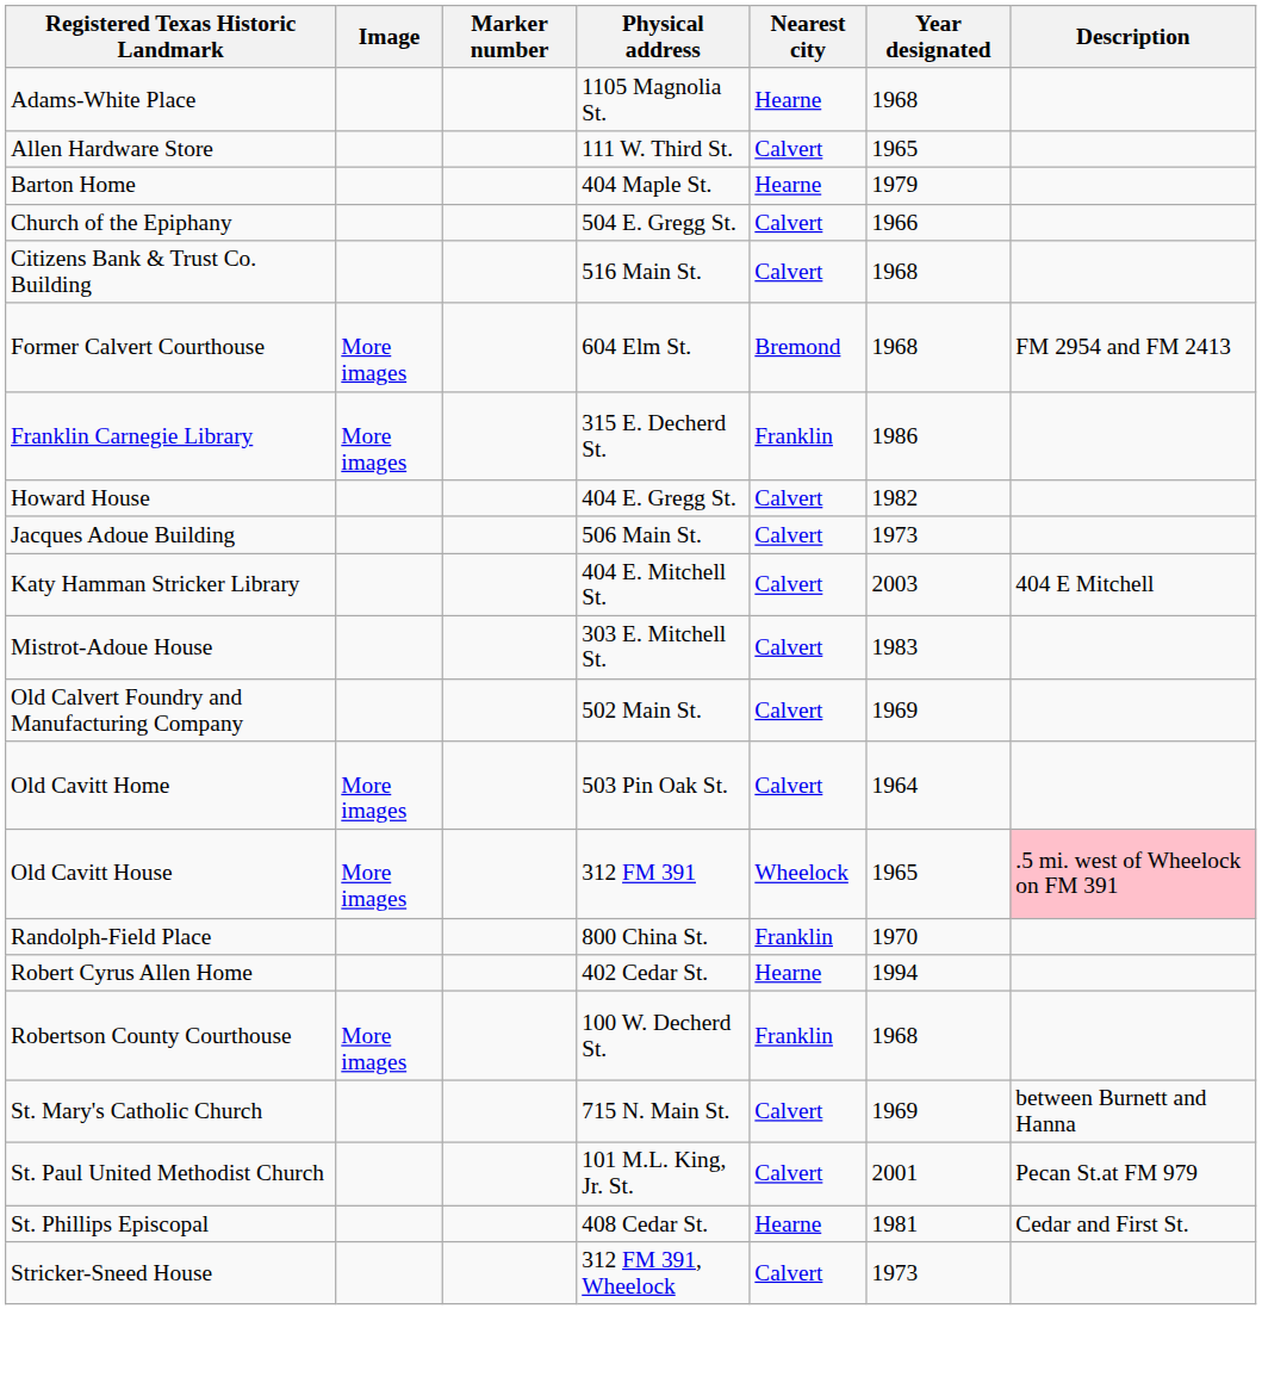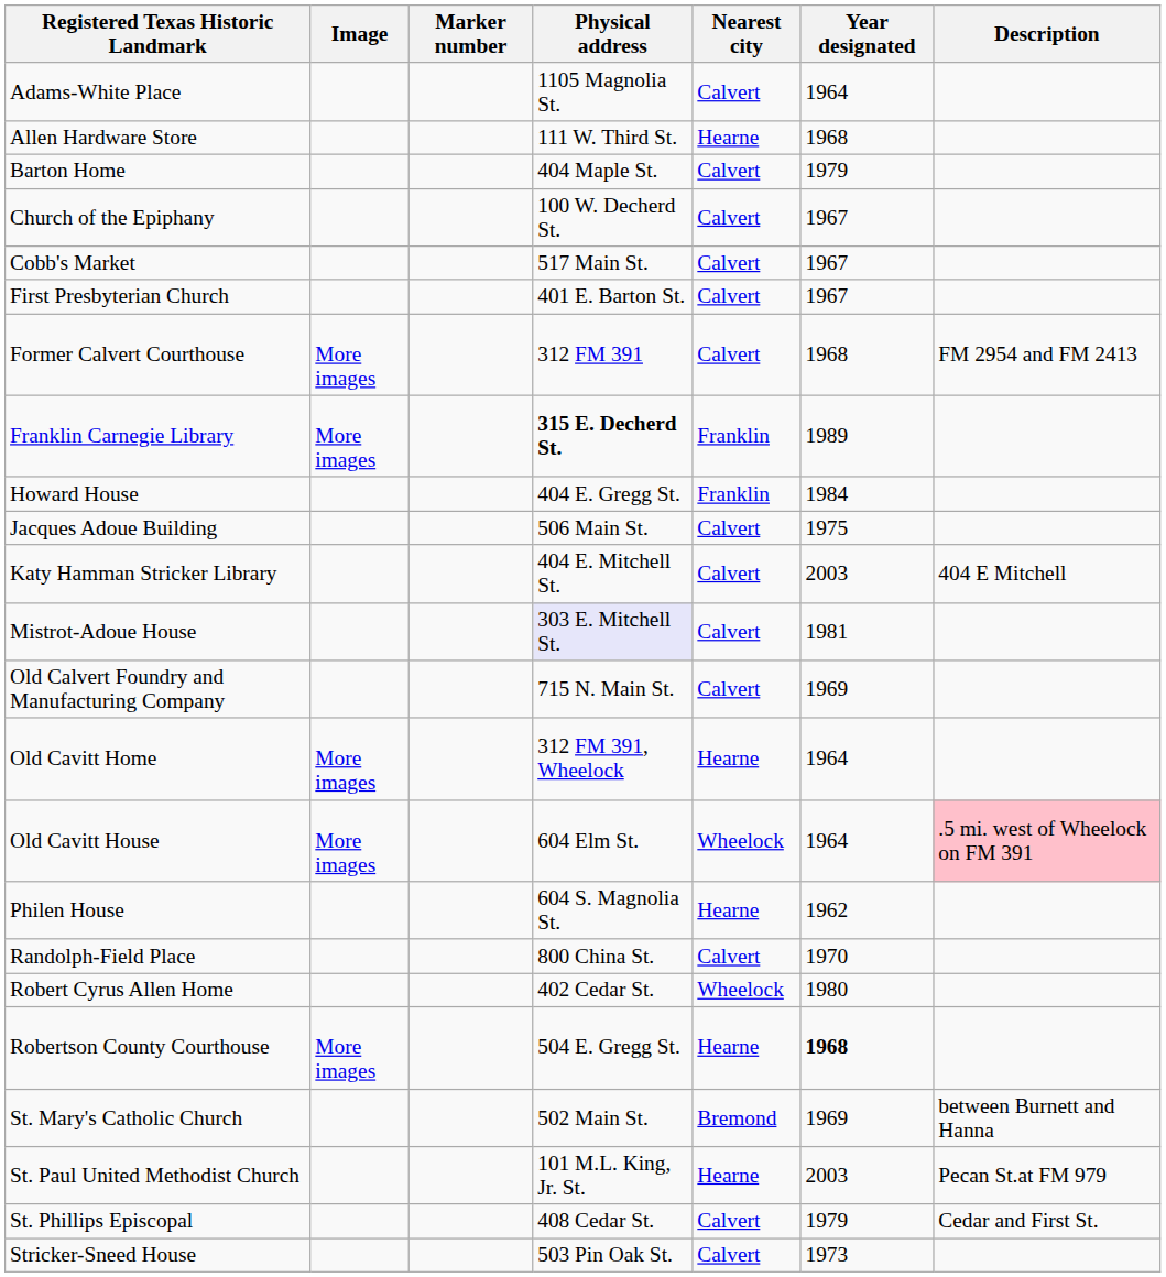Adams-White Place | Nearest city: Hearne -> Calvert
Adams-White Place | Year designated: 1968 -> 1964
Allen Hardware Store | Nearest city: Calvert -> Hearne
Allen Hardware Store | Year designated: 1965 -> 1968
Barton Home | Nearest city: Hearne -> Calvert
Church of the Epiphany | Physical address: 504 E. Gregg St. -> 100 W. Decherd St.
Church of the Epiphany | Year designated: 1966 -> 1967
- row: Citizens Bank & Trust Co. Building | 516 Main St. | Calvert | 1968
+ row: Cobb's Market | 517 Main St. | Calvert | 1967
+ row: First Presbyterian Church | 401 E. Barton St. | Calvert | 1967
Former Calvert Courthouse | Physical address: 604 Elm St. -> 312 FM 391
Former Calvert Courthouse | Nearest city: Bremond -> Calvert
Franklin Carnegie Library | Physical address: normal -> bold
Franklin Carnegie Library | Year designated: 1986 -> 1989
Howard House | Nearest city: Calvert -> Franklin
Howard House | Year designated: 1982 -> 1984
Jacques Adoue Building | Year designated: 1973 -> 1975
Mistrot-Adoue House | Physical address: no background -> lavender background
Mistrot-Adoue House | Year designated: 1983 -> 1981
Old Calvert Foundry and Manufacturing Company | Physical address: 502 Main St. -> 715 N. Main St.
Old Cavitt Home | Physical address: 503 Pin Oak St. -> 312 FM 391, Wheelock
Old Cavitt Home | Nearest city: Calvert -> Hearne
Old Cavitt House | Physical address: 312 FM 391 -> 604 Elm St.
Old Cavitt House | Year designated: 1965 -> 1964
+ row: Philen House | 604 S. Magnolia St. | Hearne | 1962
Randolph-Field Place | Nearest city: Franklin -> Calvert
Robert Cyrus Allen Home | Nearest city: Hearne -> Wheelock
Robert Cyrus Allen Home | Year designated: 1994 -> 1980
Robertson County Courthouse | Physical address: 100 W. Decherd St. -> 504 E. Gregg St.
Robertson County Courthouse | Nearest city: Franklin -> Hearne
Robertson County Courthouse | Year designated: normal -> bold
St. Mary's Catholic Church | Physical address: 715 N. Main St. -> 502 Main St.
St. Mary's Catholic Church | Nearest city: Calvert -> Bremond
St. Paul United Methodist Church | Nearest city: Calvert -> Hearne
St. Paul United Methodist Church | Year designated: 2001 -> 2003
St. Phillips Episcopal | Nearest city: Hearne -> Calvert
St. Phillips Episcopal | Year designated: 1981 -> 1979
Stricker-Sneed House | Physical address: 312 FM 391, Wheelock -> 503 Pin Oak St.
